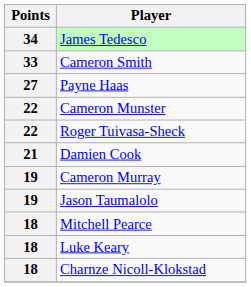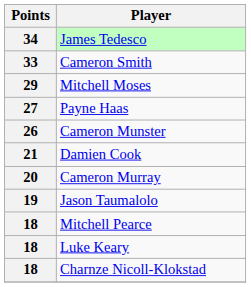+ row: 29 | Mitchell Moses
Cameron Munster | Points: 22 -> 26
- row: 22 | Roger Tuivasa-Sheck
Cameron Murray | Points: 19 -> 20
